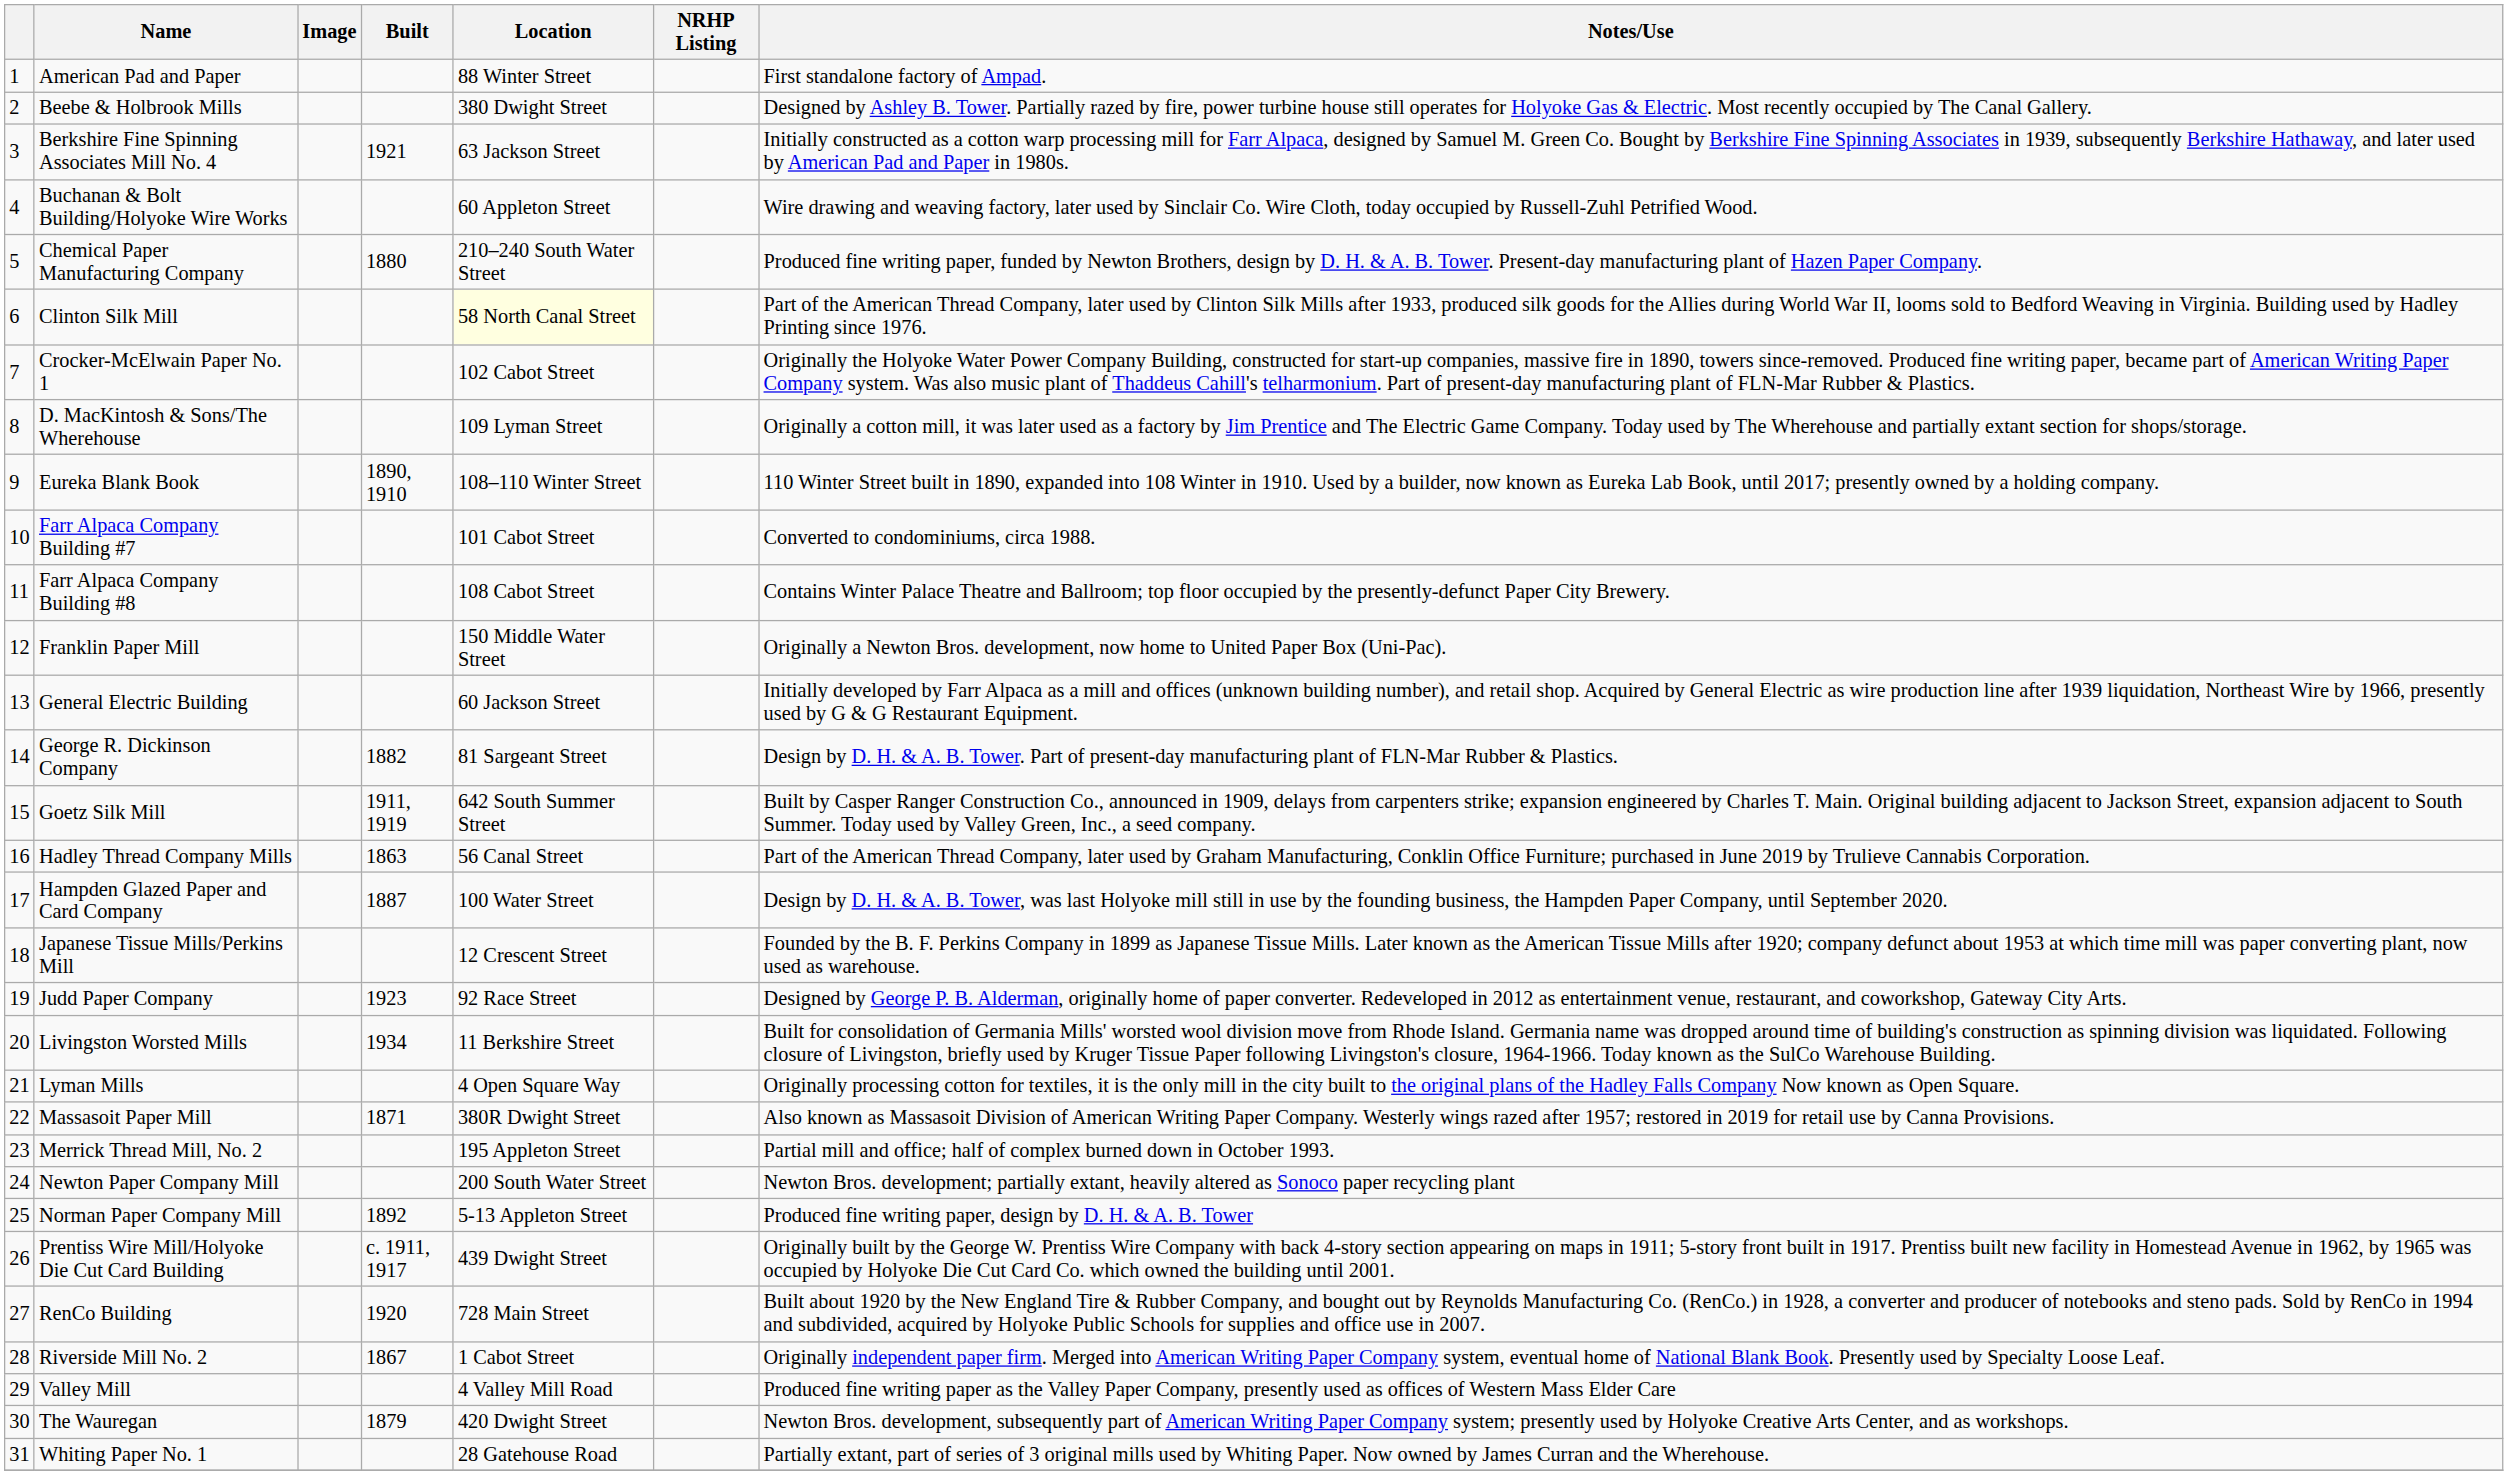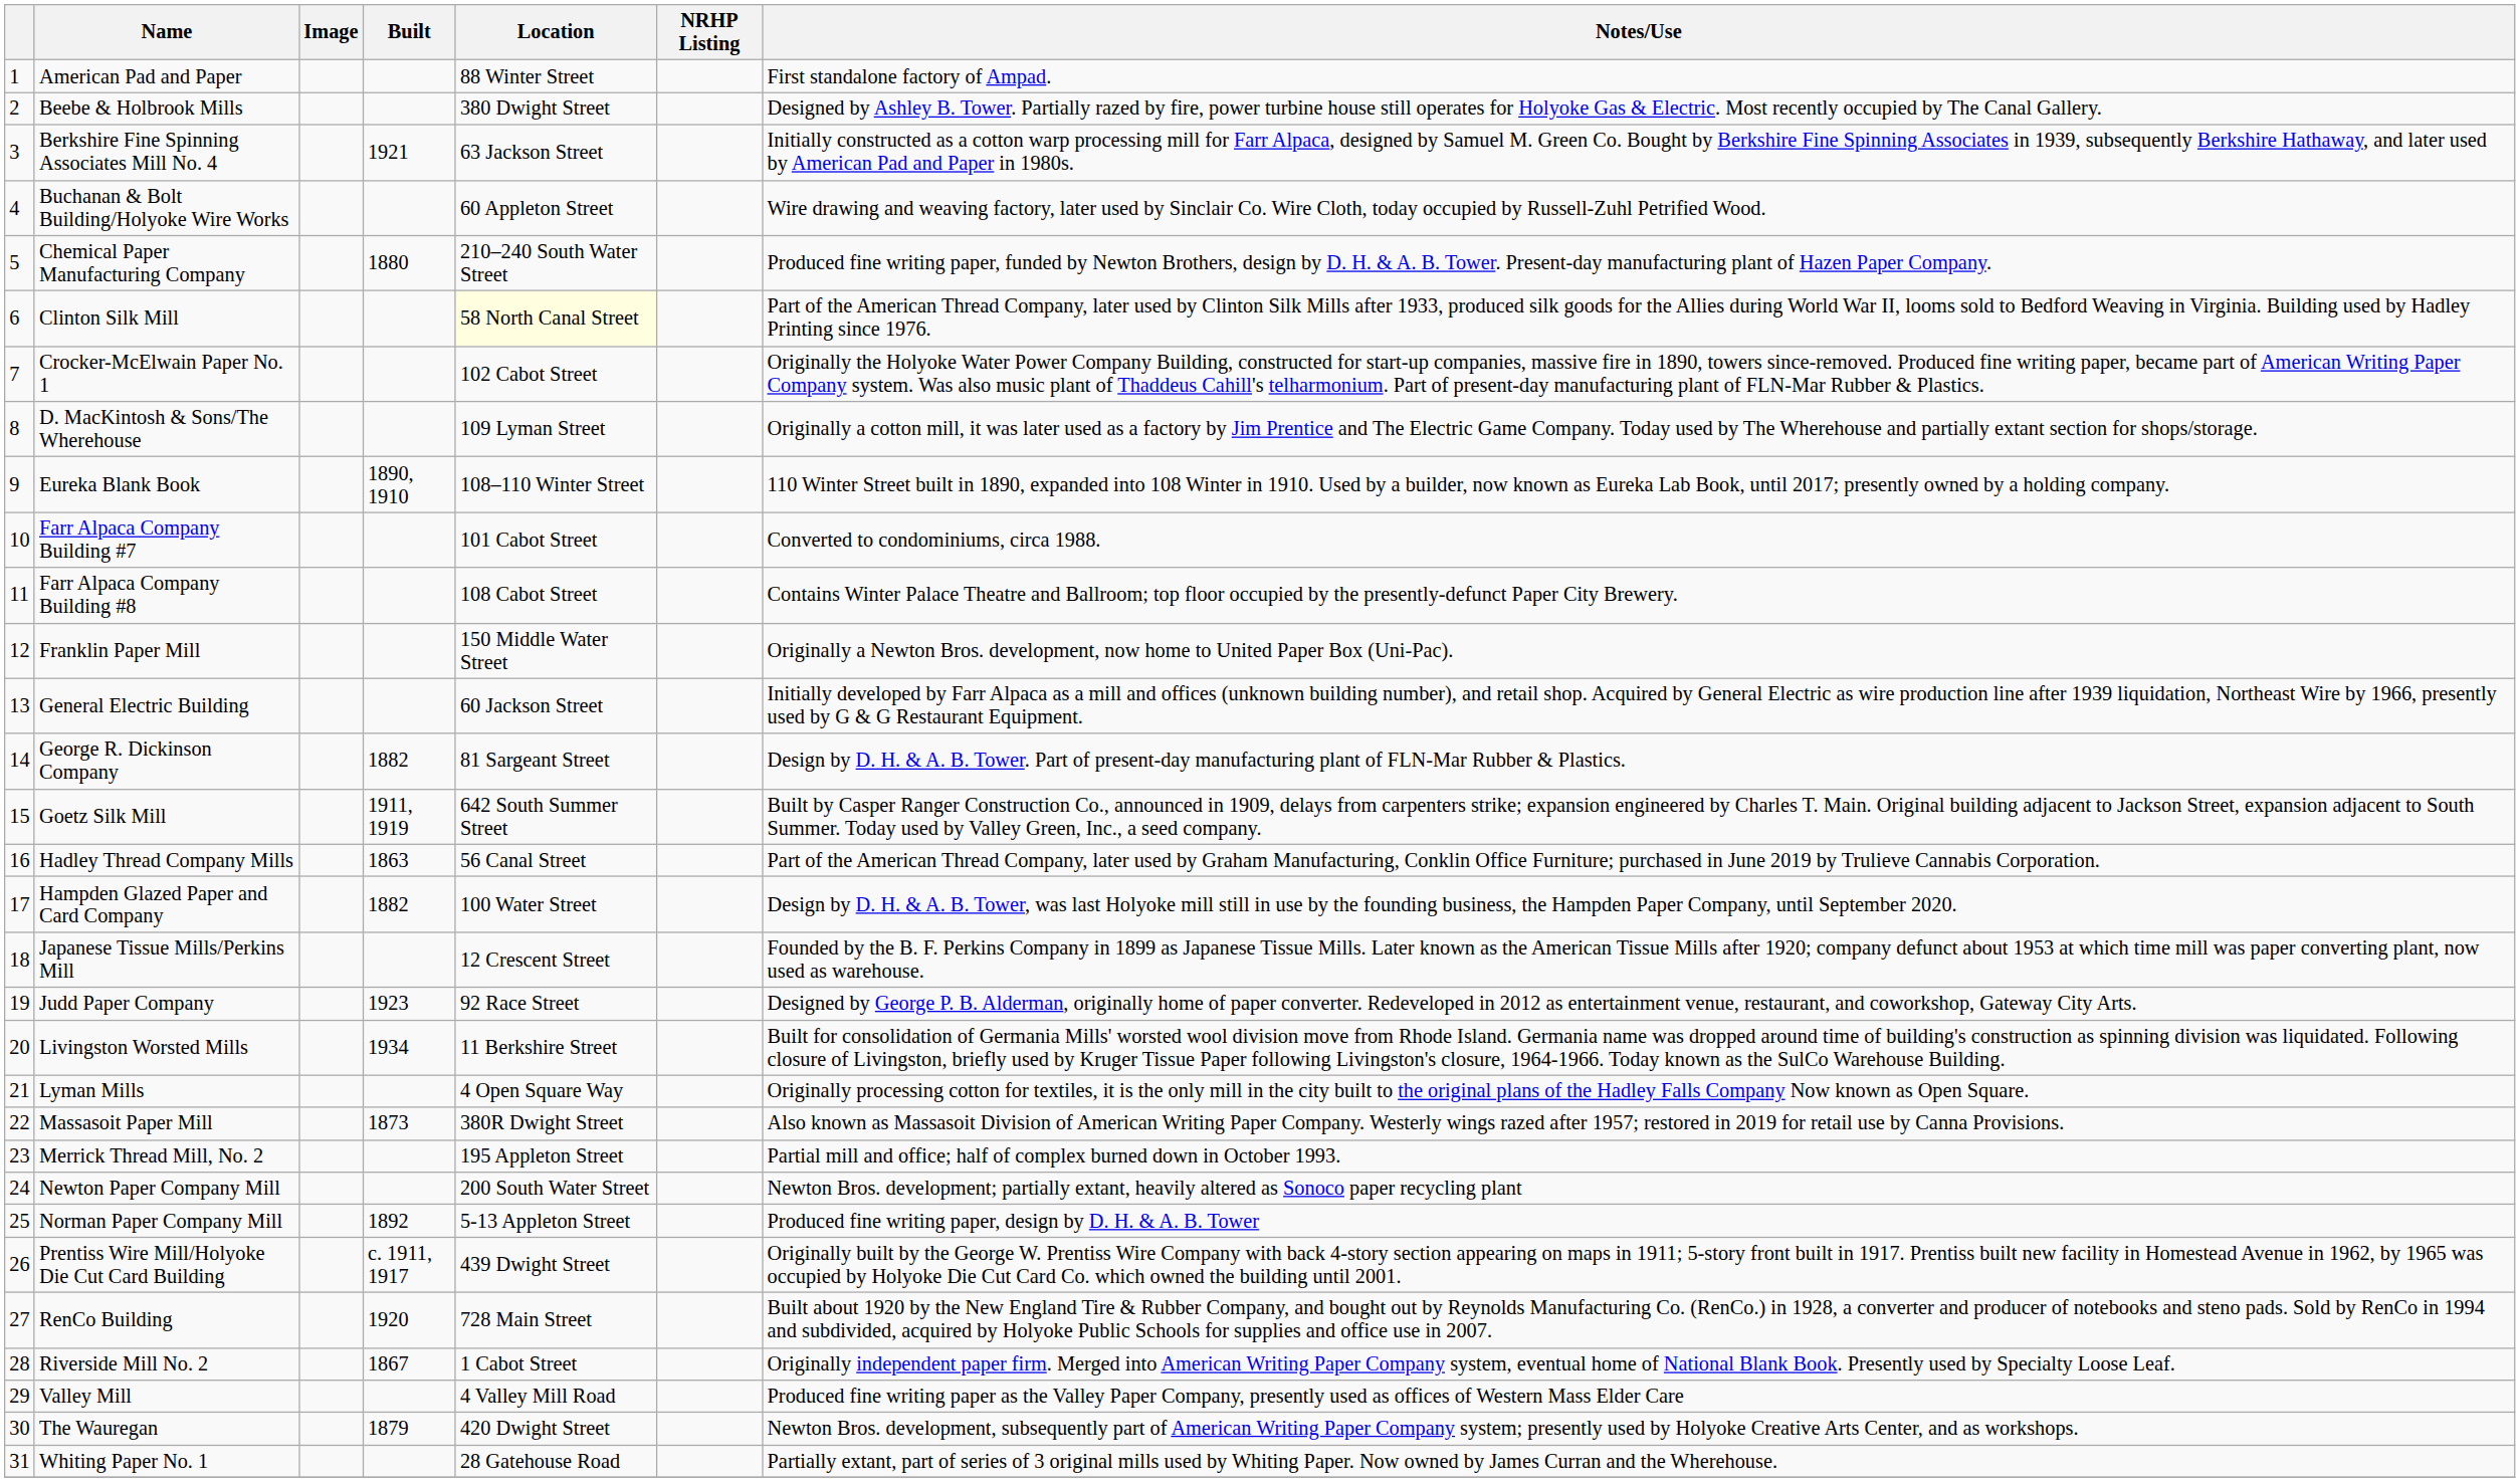Hampden Glazed Paper and Card Company | Built: 1887 -> 1882
Massasoit Paper Mill | Built: 1871 -> 1873
